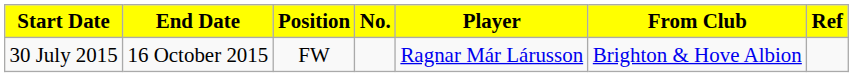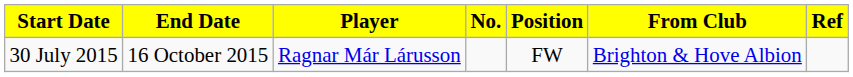columns swapped: Position <-> Player
